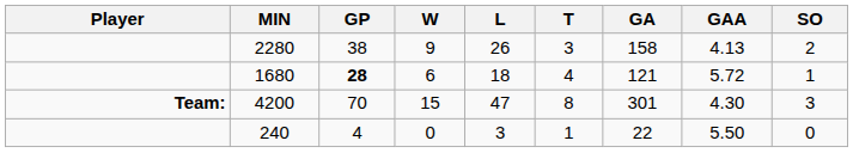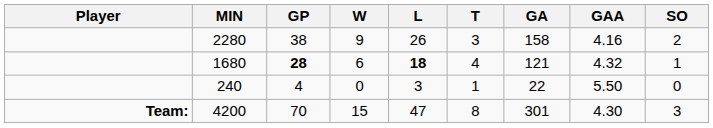2280 | GAA: 4.13 -> 4.16
1680 | L: normal -> bold
1680 | GAA: 5.72 -> 4.32
rows swapped: 240 <-> 4200
